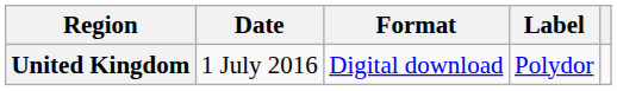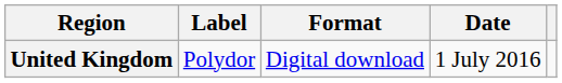columns swapped: Date <-> Label
